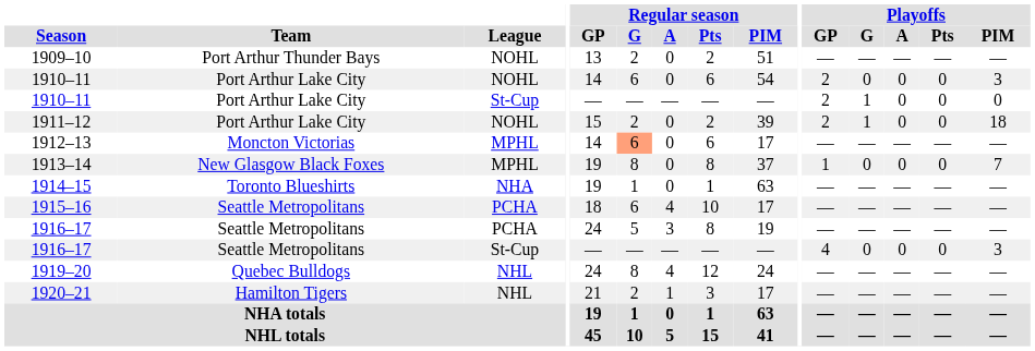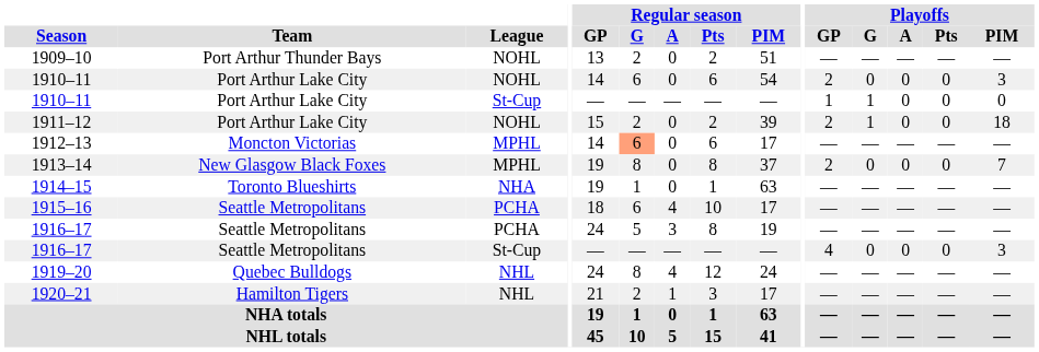1910–11 / St-Cup | Playoffs / GP: 2 -> 1
1913–14 | Playoffs / GP: 1 -> 2
